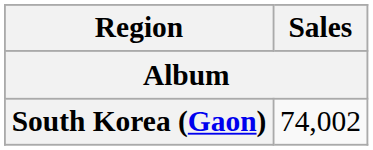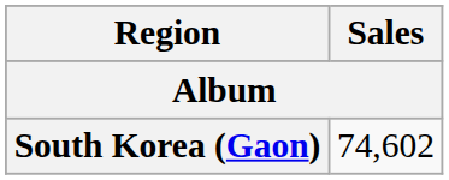South Korea (Gaon) | Sales: 74,002 -> 74,602
